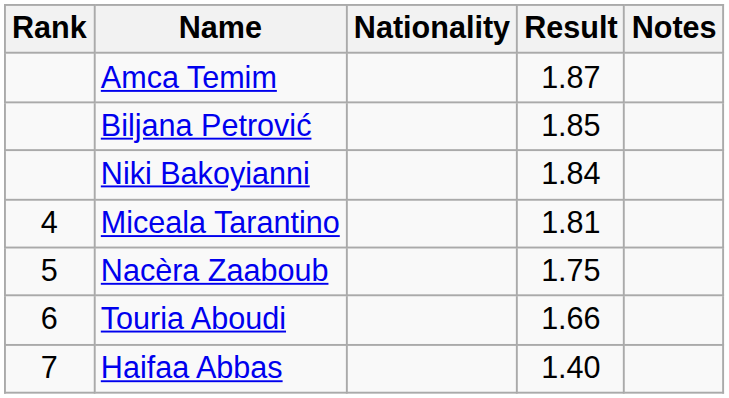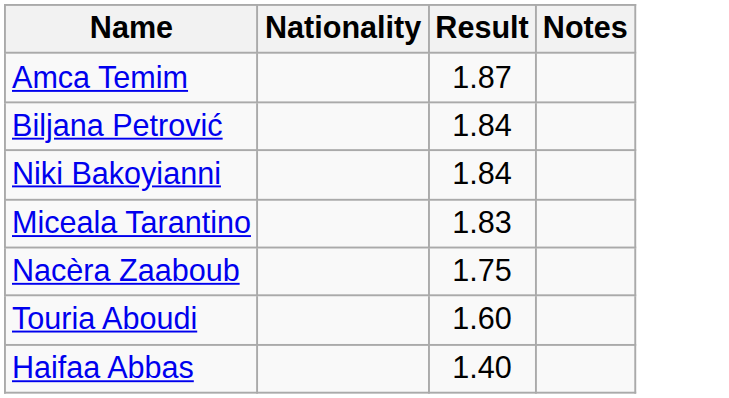- column: Rank | 4 | 5 | 6 | 7
Biljana Petrović | Result: 1.85 -> 1.84
Miceala Tarantino | Result: 1.81 -> 1.83
Touria Aboudi | Result: 1.66 -> 1.60
